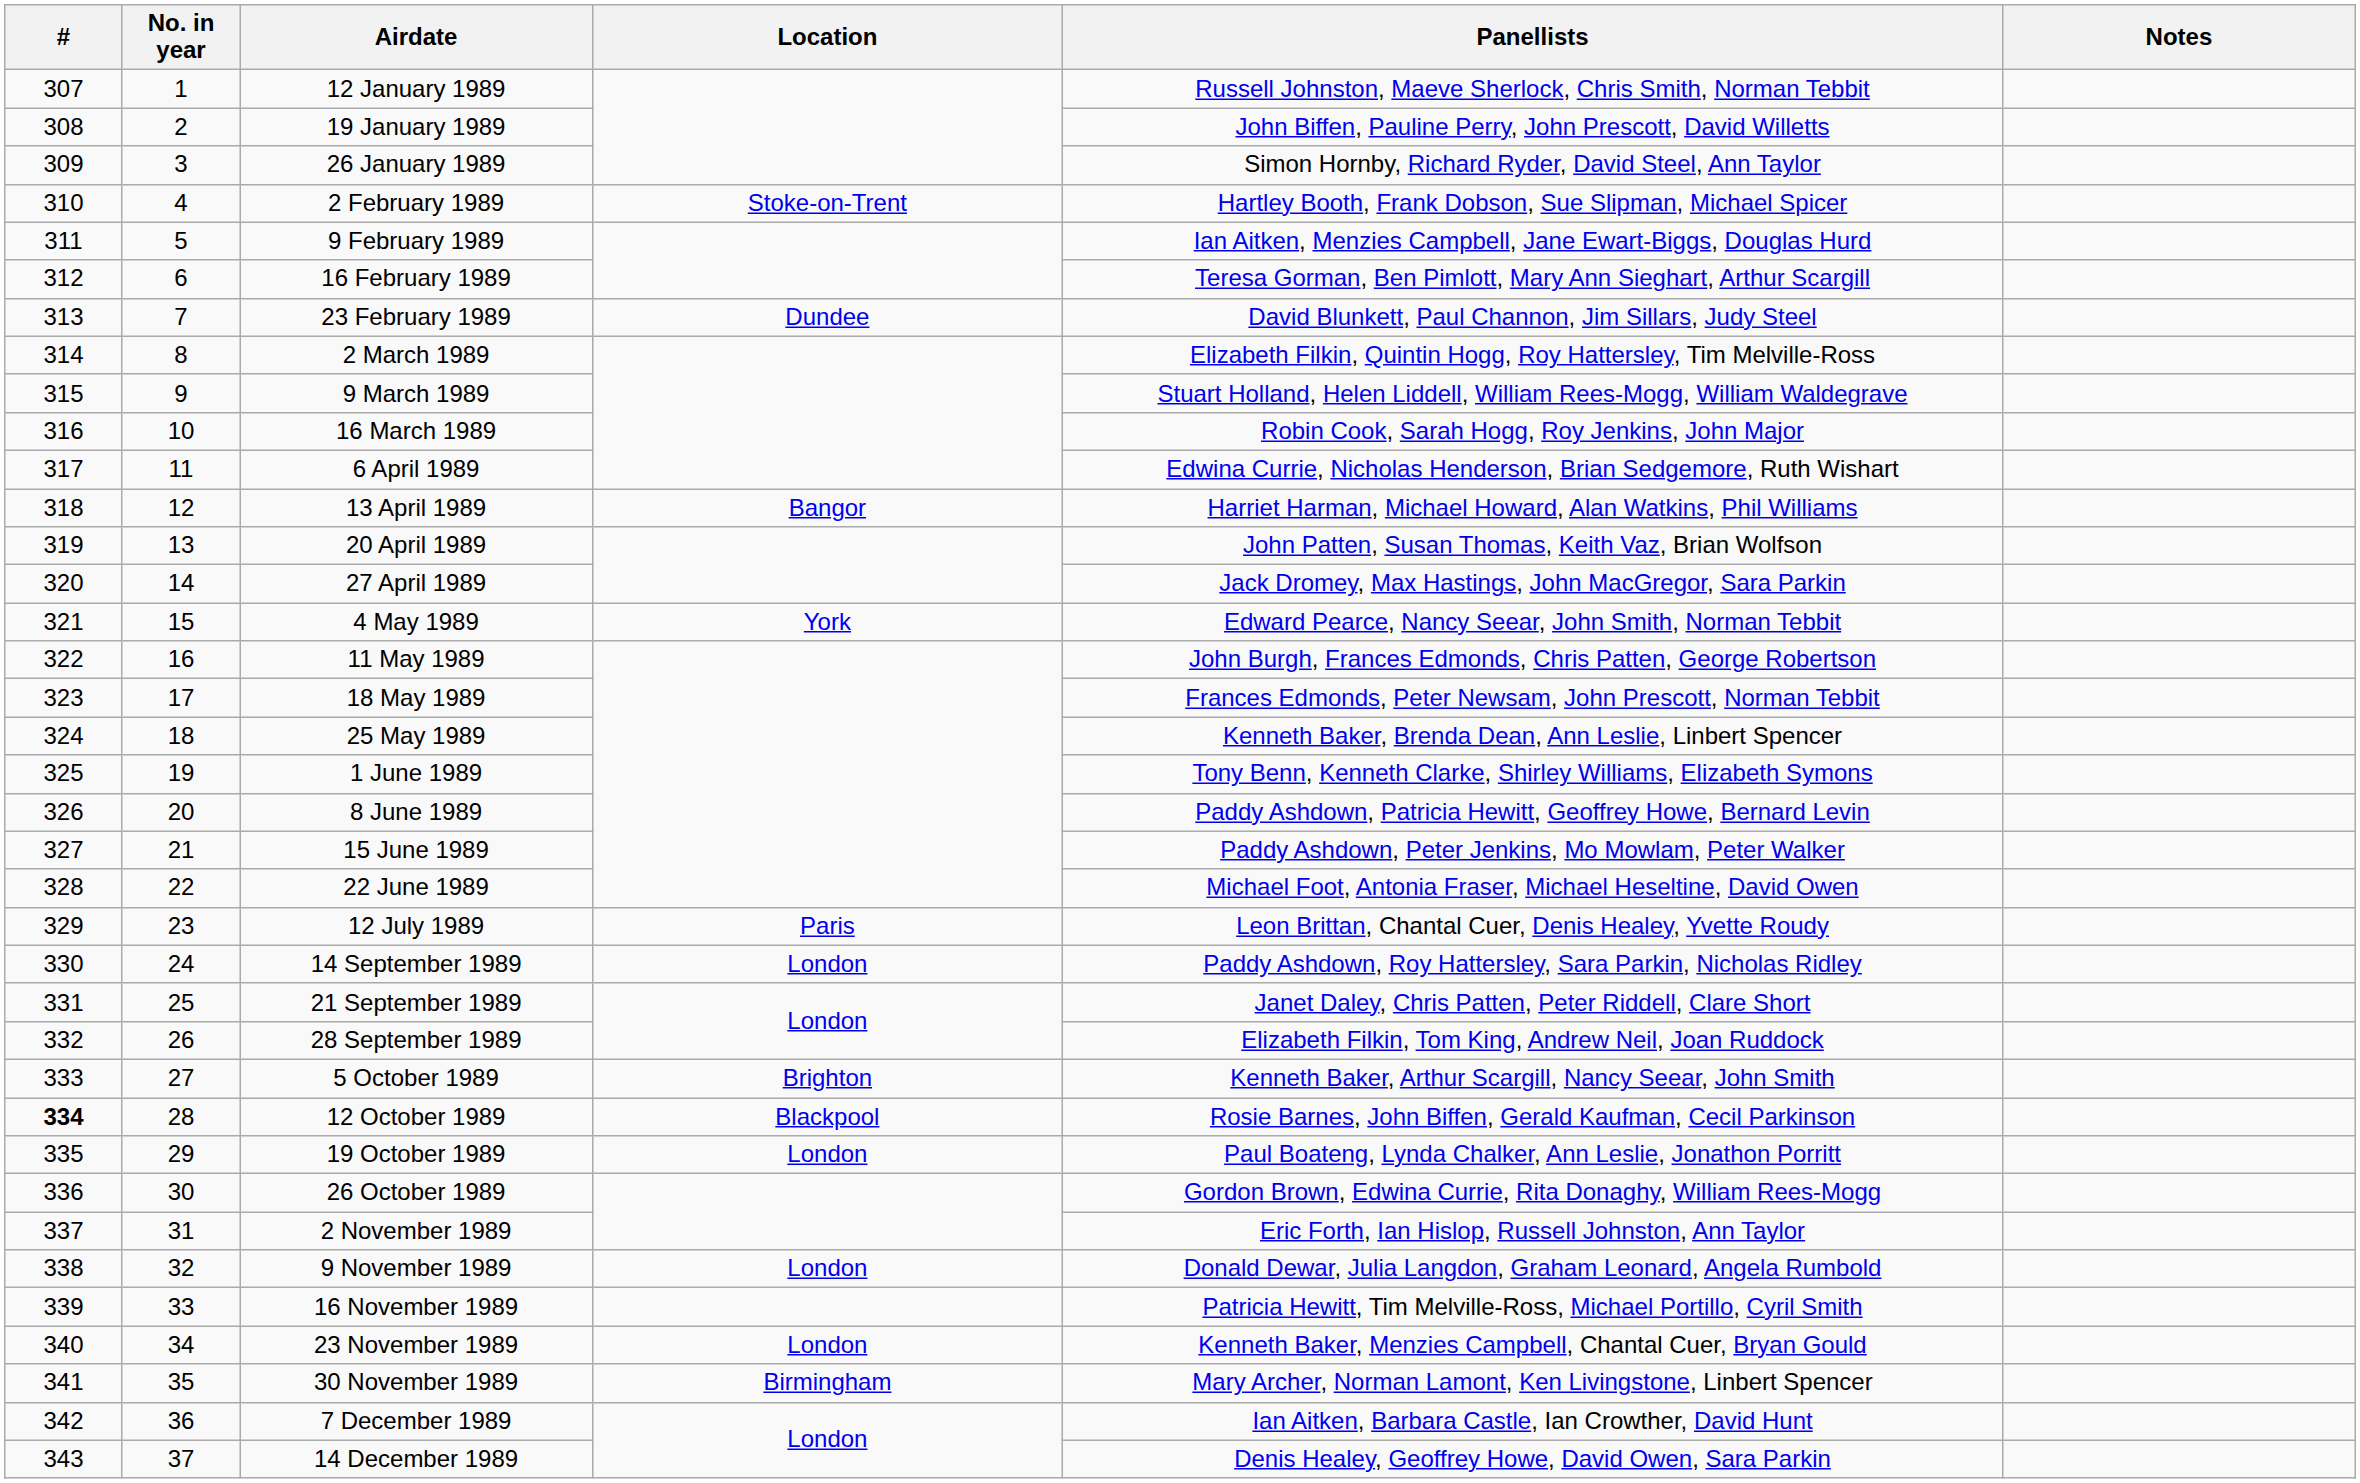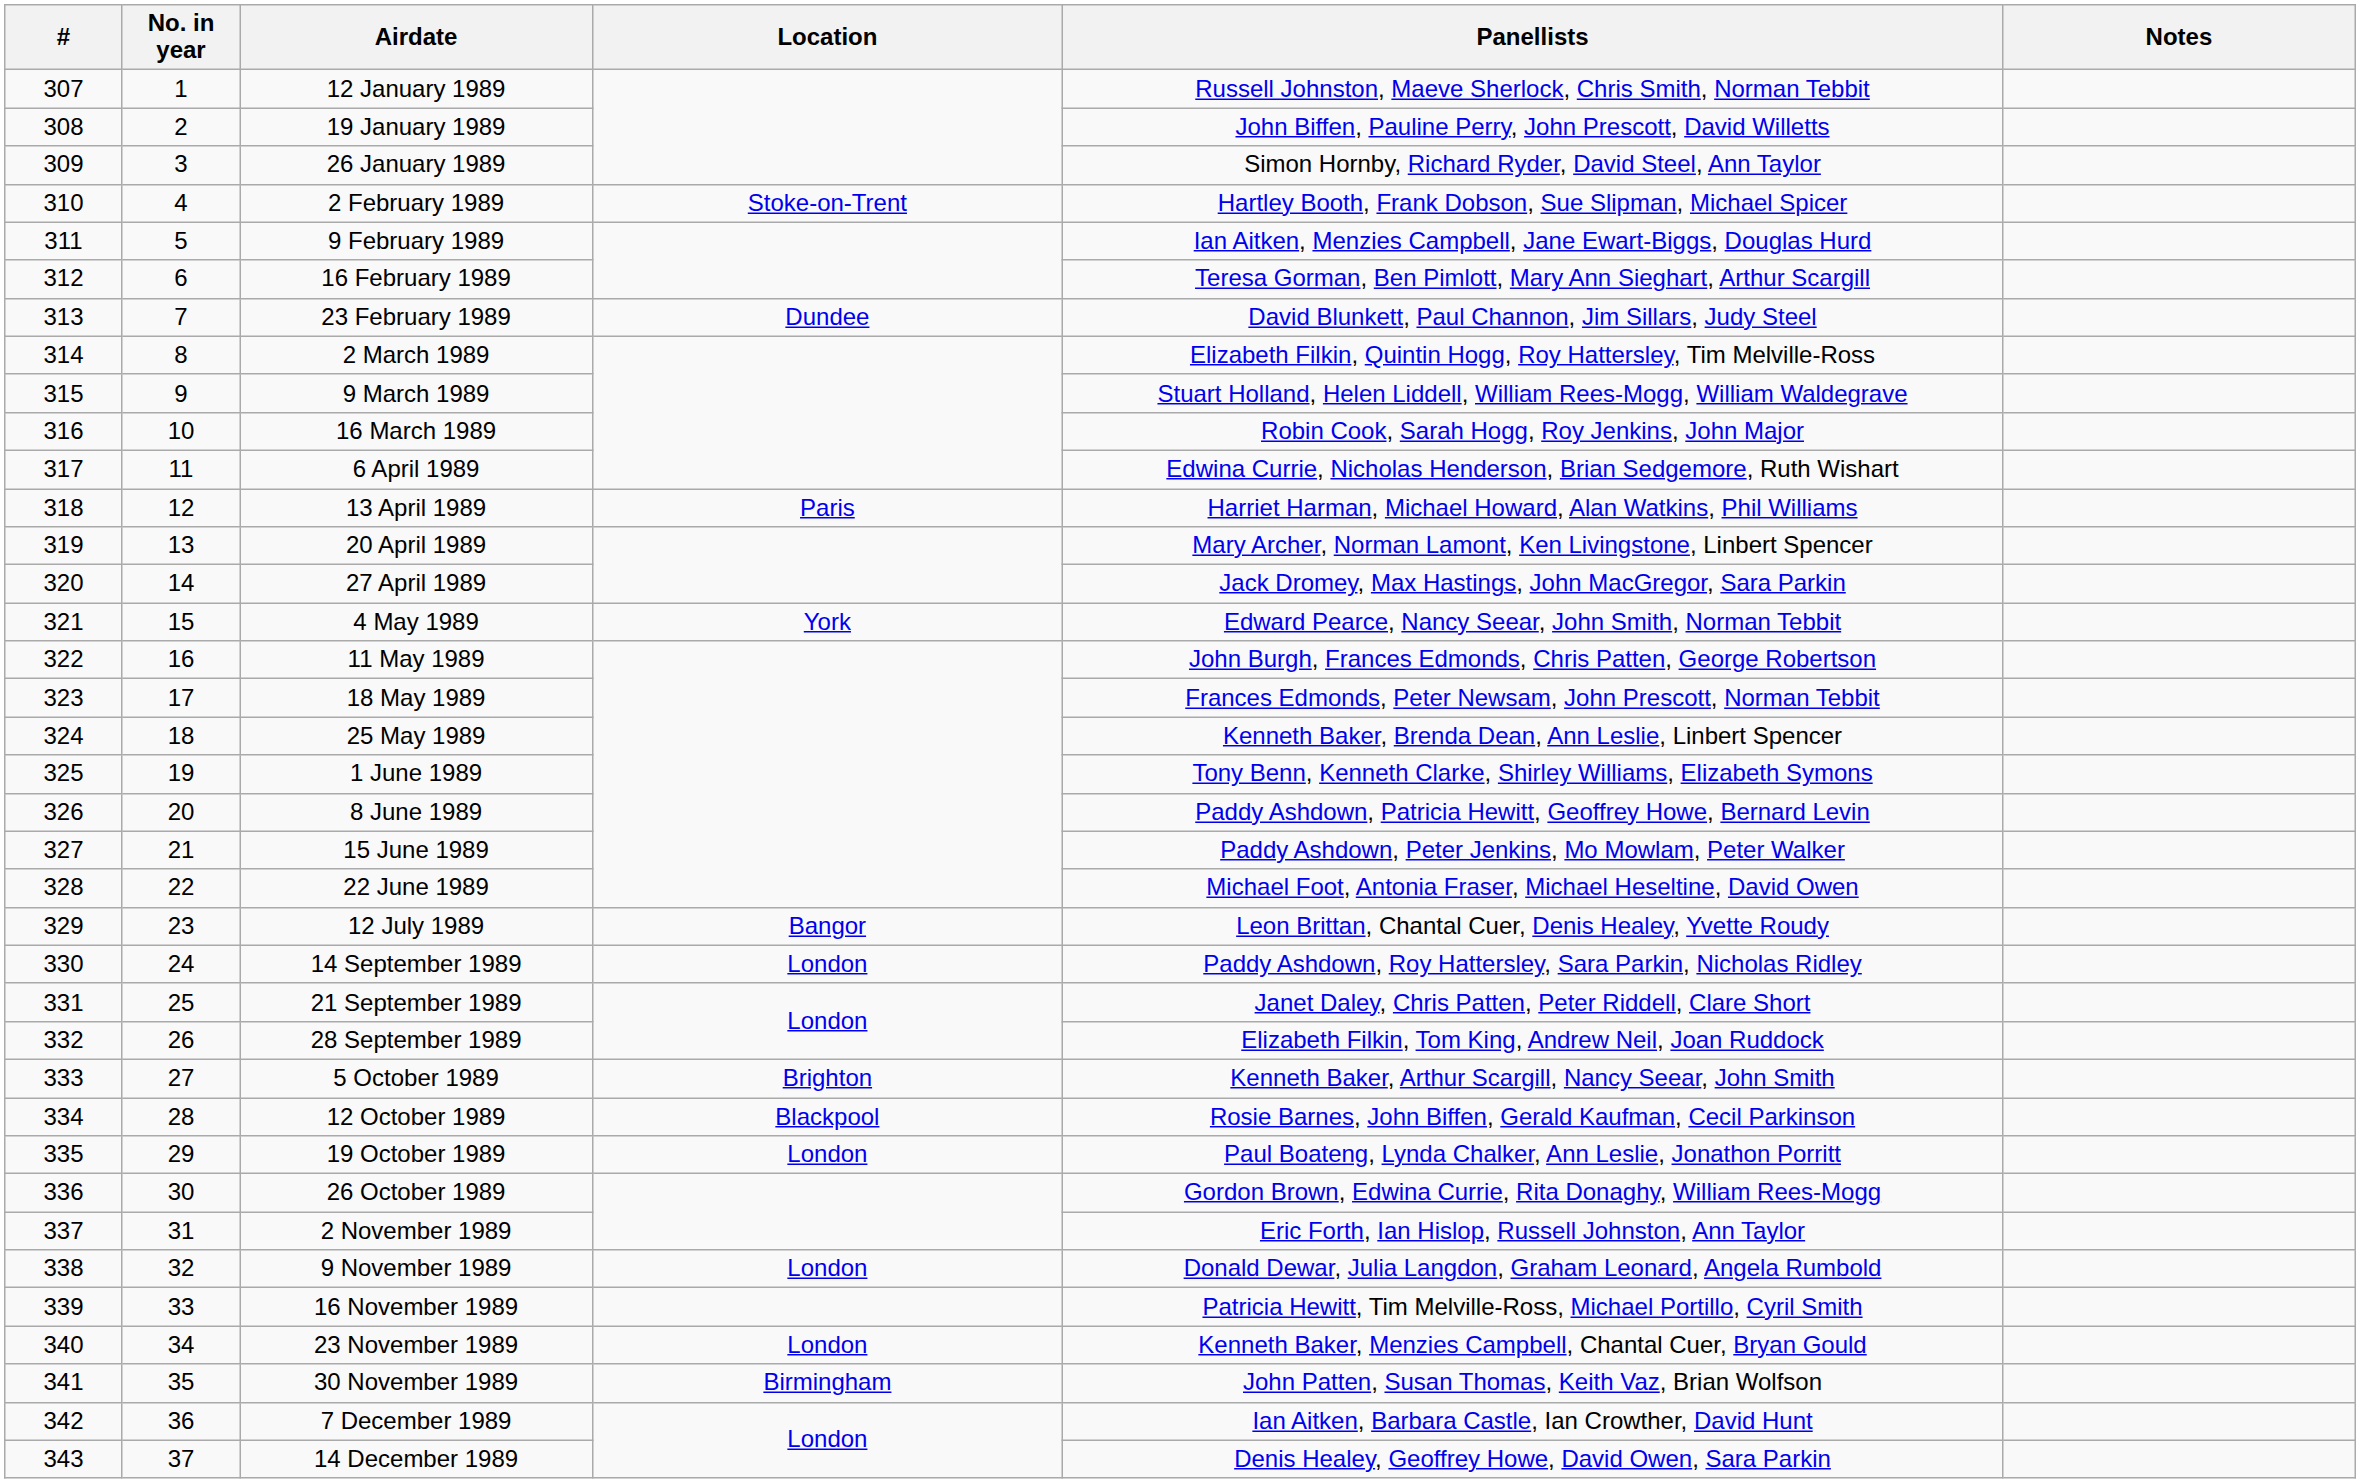13 April 1989 | Location: Bangor -> Paris
20 April 1989 | Panellists: John Patten, Susan Thomas, Keith Vaz, Brian Wolfson -> Mary Archer, Norman Lamont, Ken Livingstone, Linbert Spencer
12 July 1989 | Location: Paris -> Bangor
12 October 1989 | #: bold -> normal
30 November 1989 | Panellists: Mary Archer, Norman Lamont, Ken Livingstone, Linbert Spencer -> John Patten, Susan Thomas, Keith Vaz, Brian Wolfson
